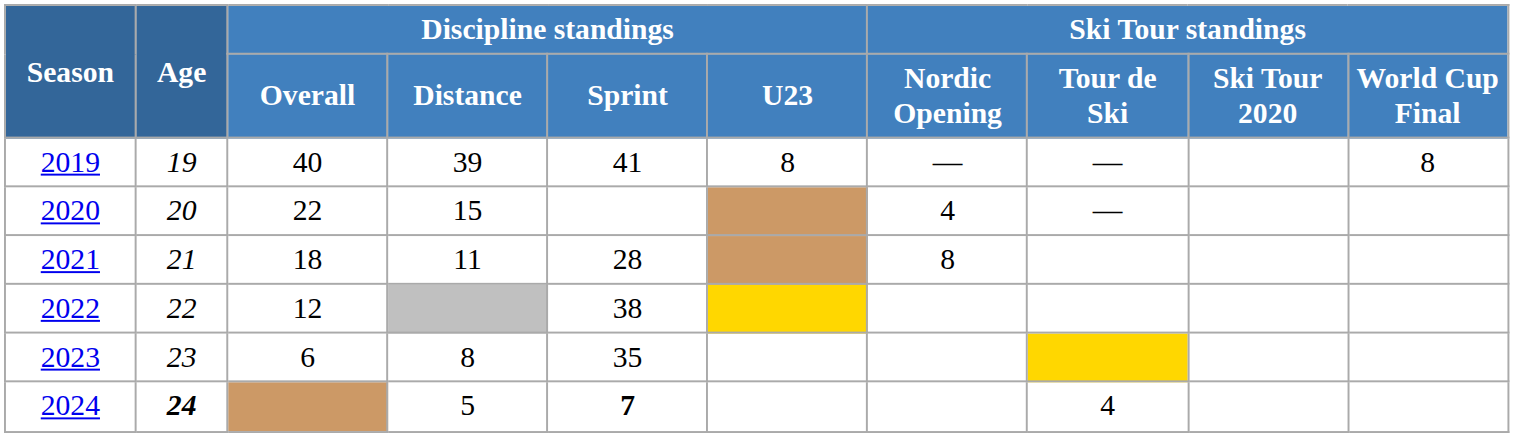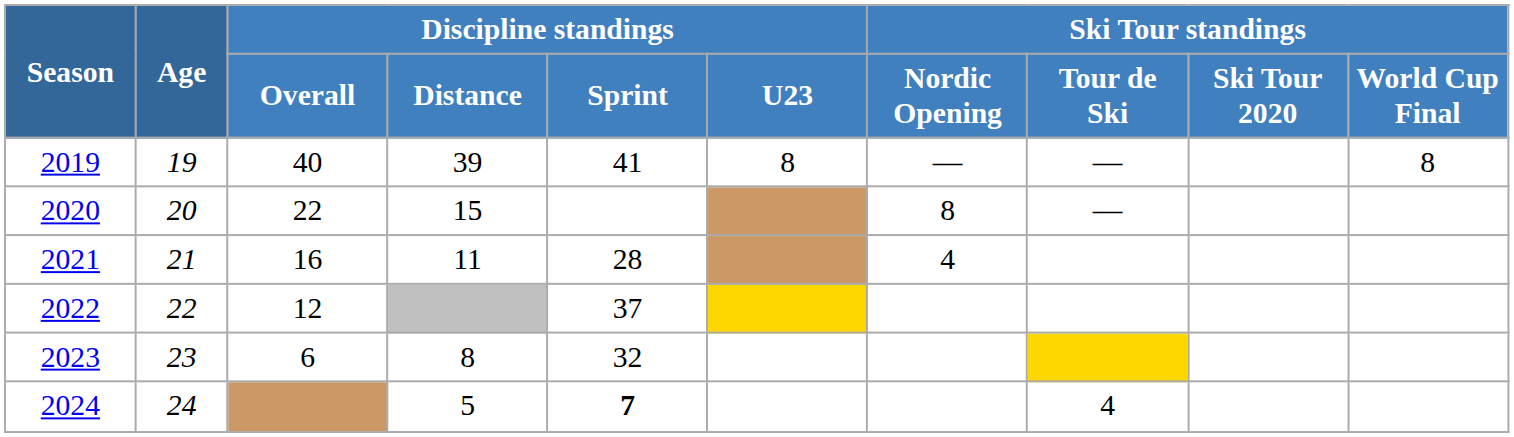2020 | Ski Tour standings / Nordic Opening: 4 -> 8
2021 | Discipline standings / Overall: 18 -> 16
2021 | Ski Tour standings / Nordic Opening: 8 -> 4
2022 | Discipline standings / Sprint: 38 -> 37
2023 | Discipline standings / Sprint: 35 -> 32
2024 | Age: bold -> normal
